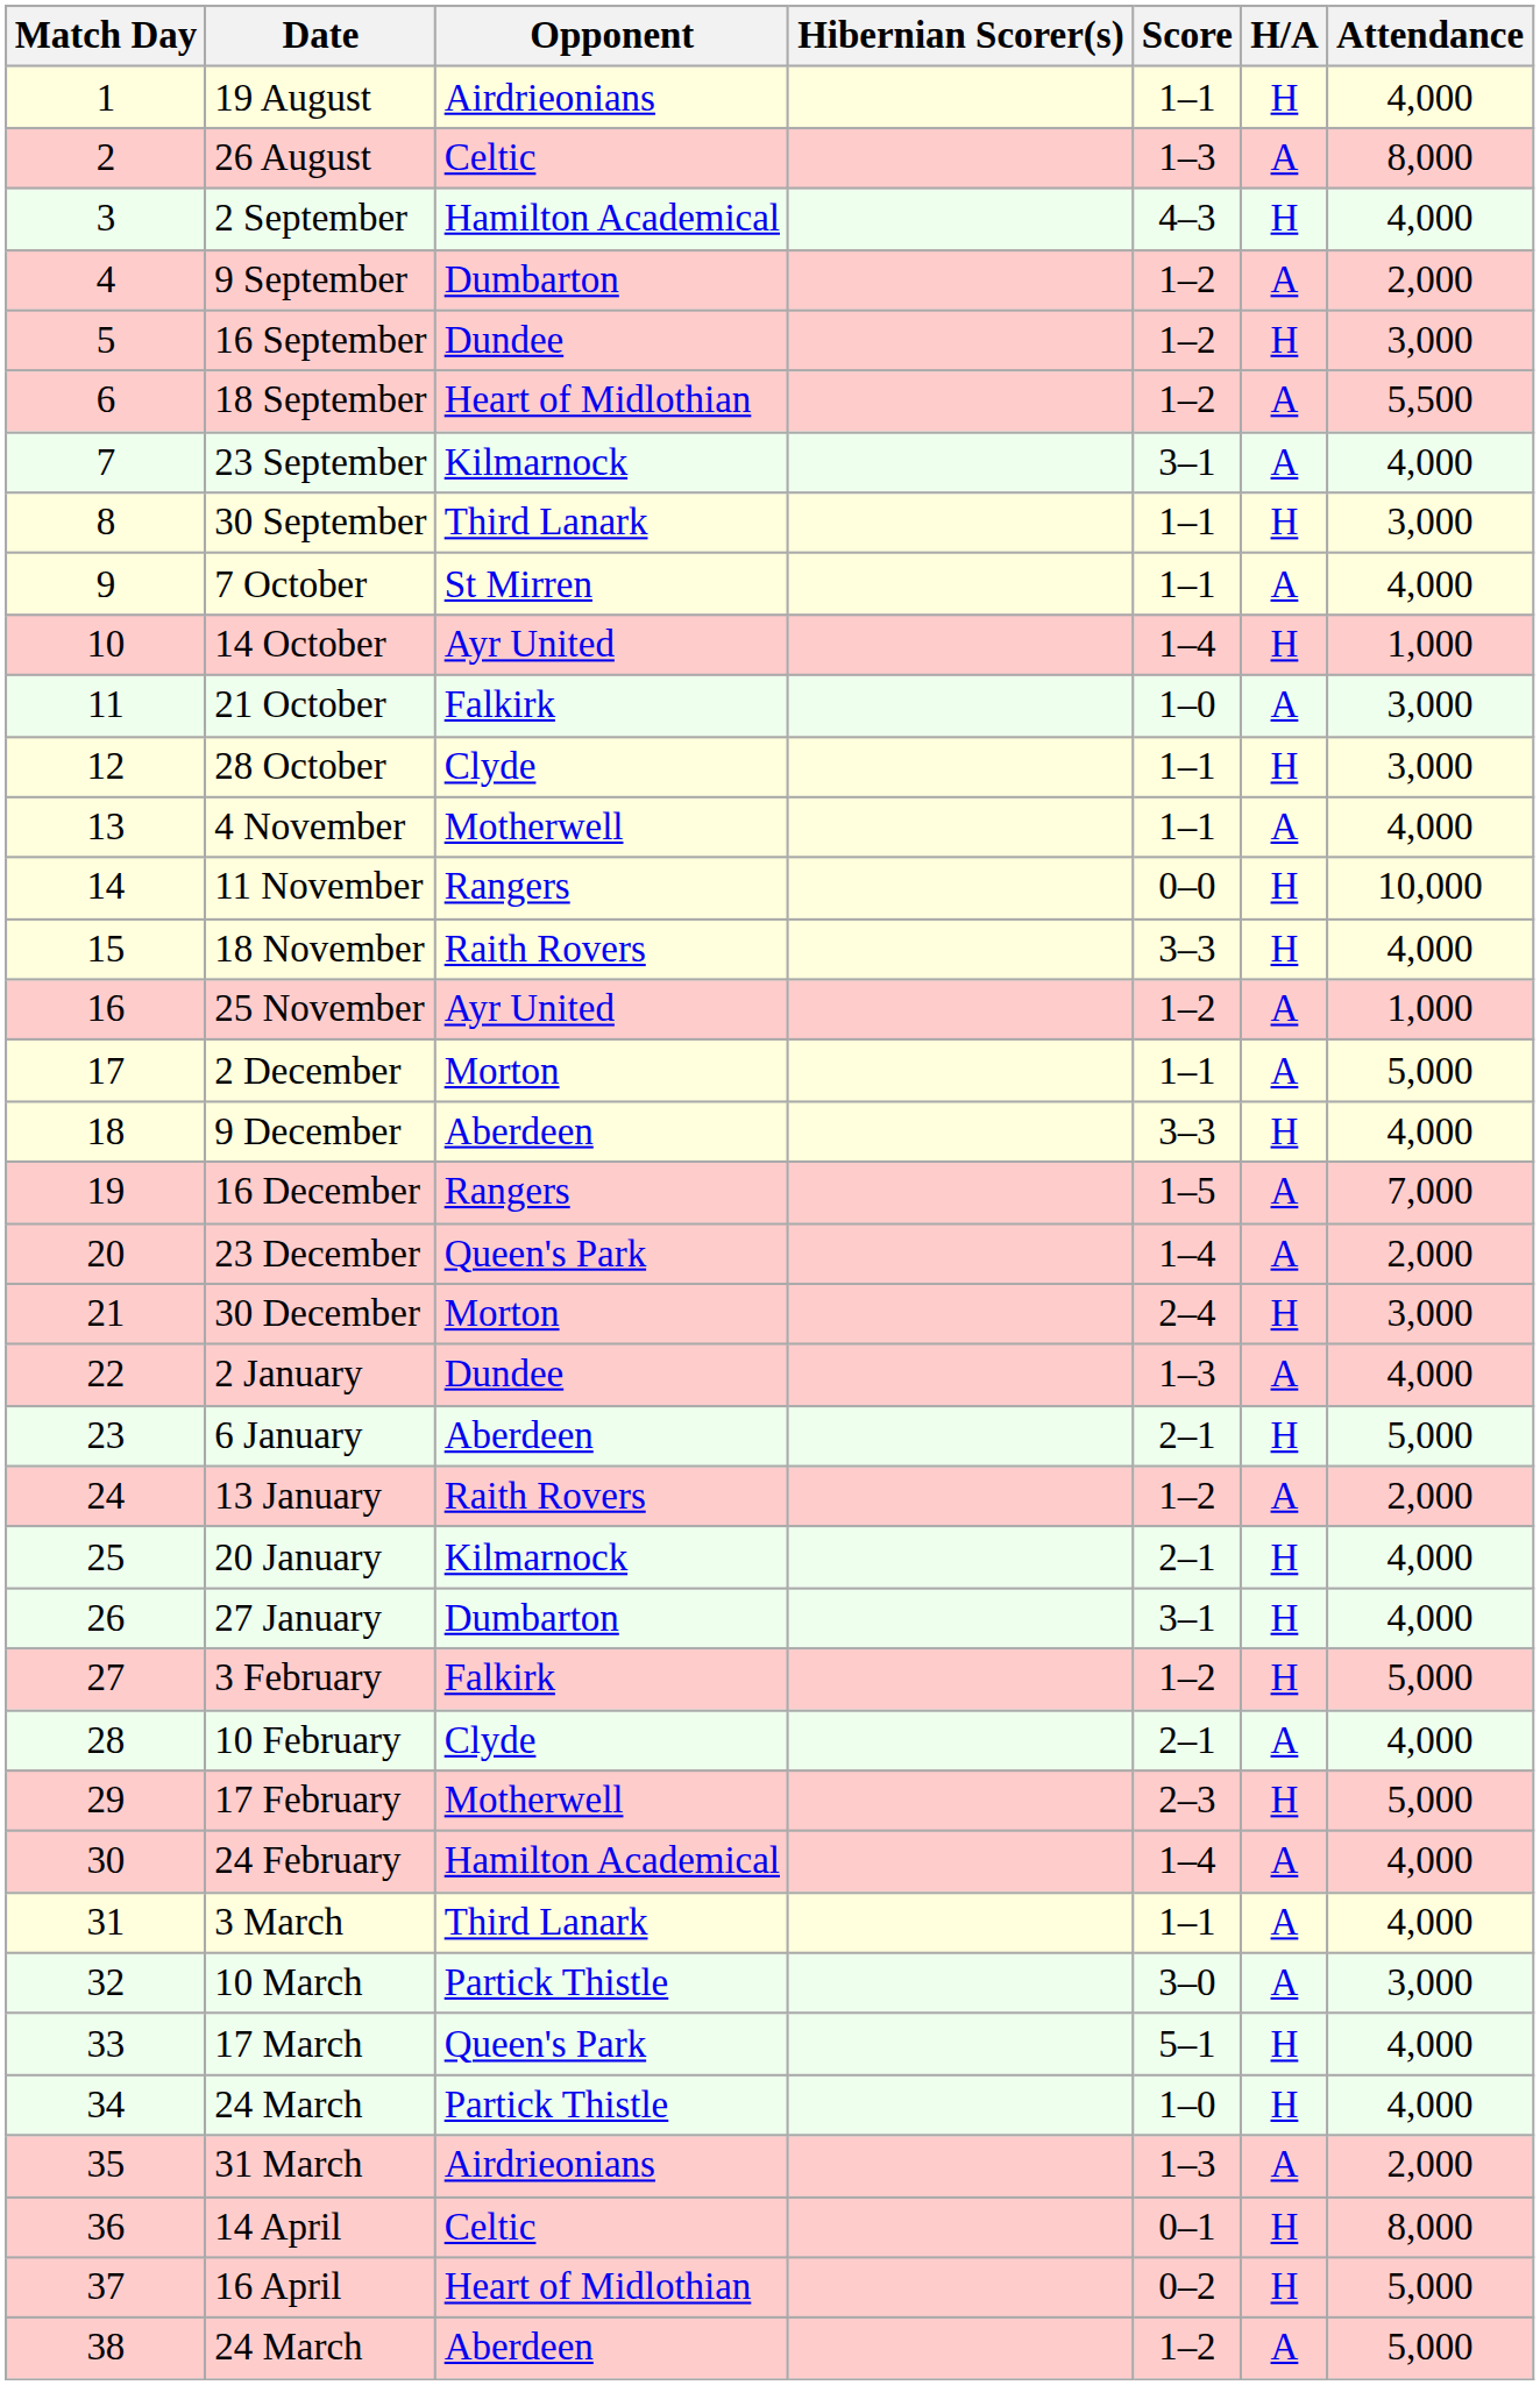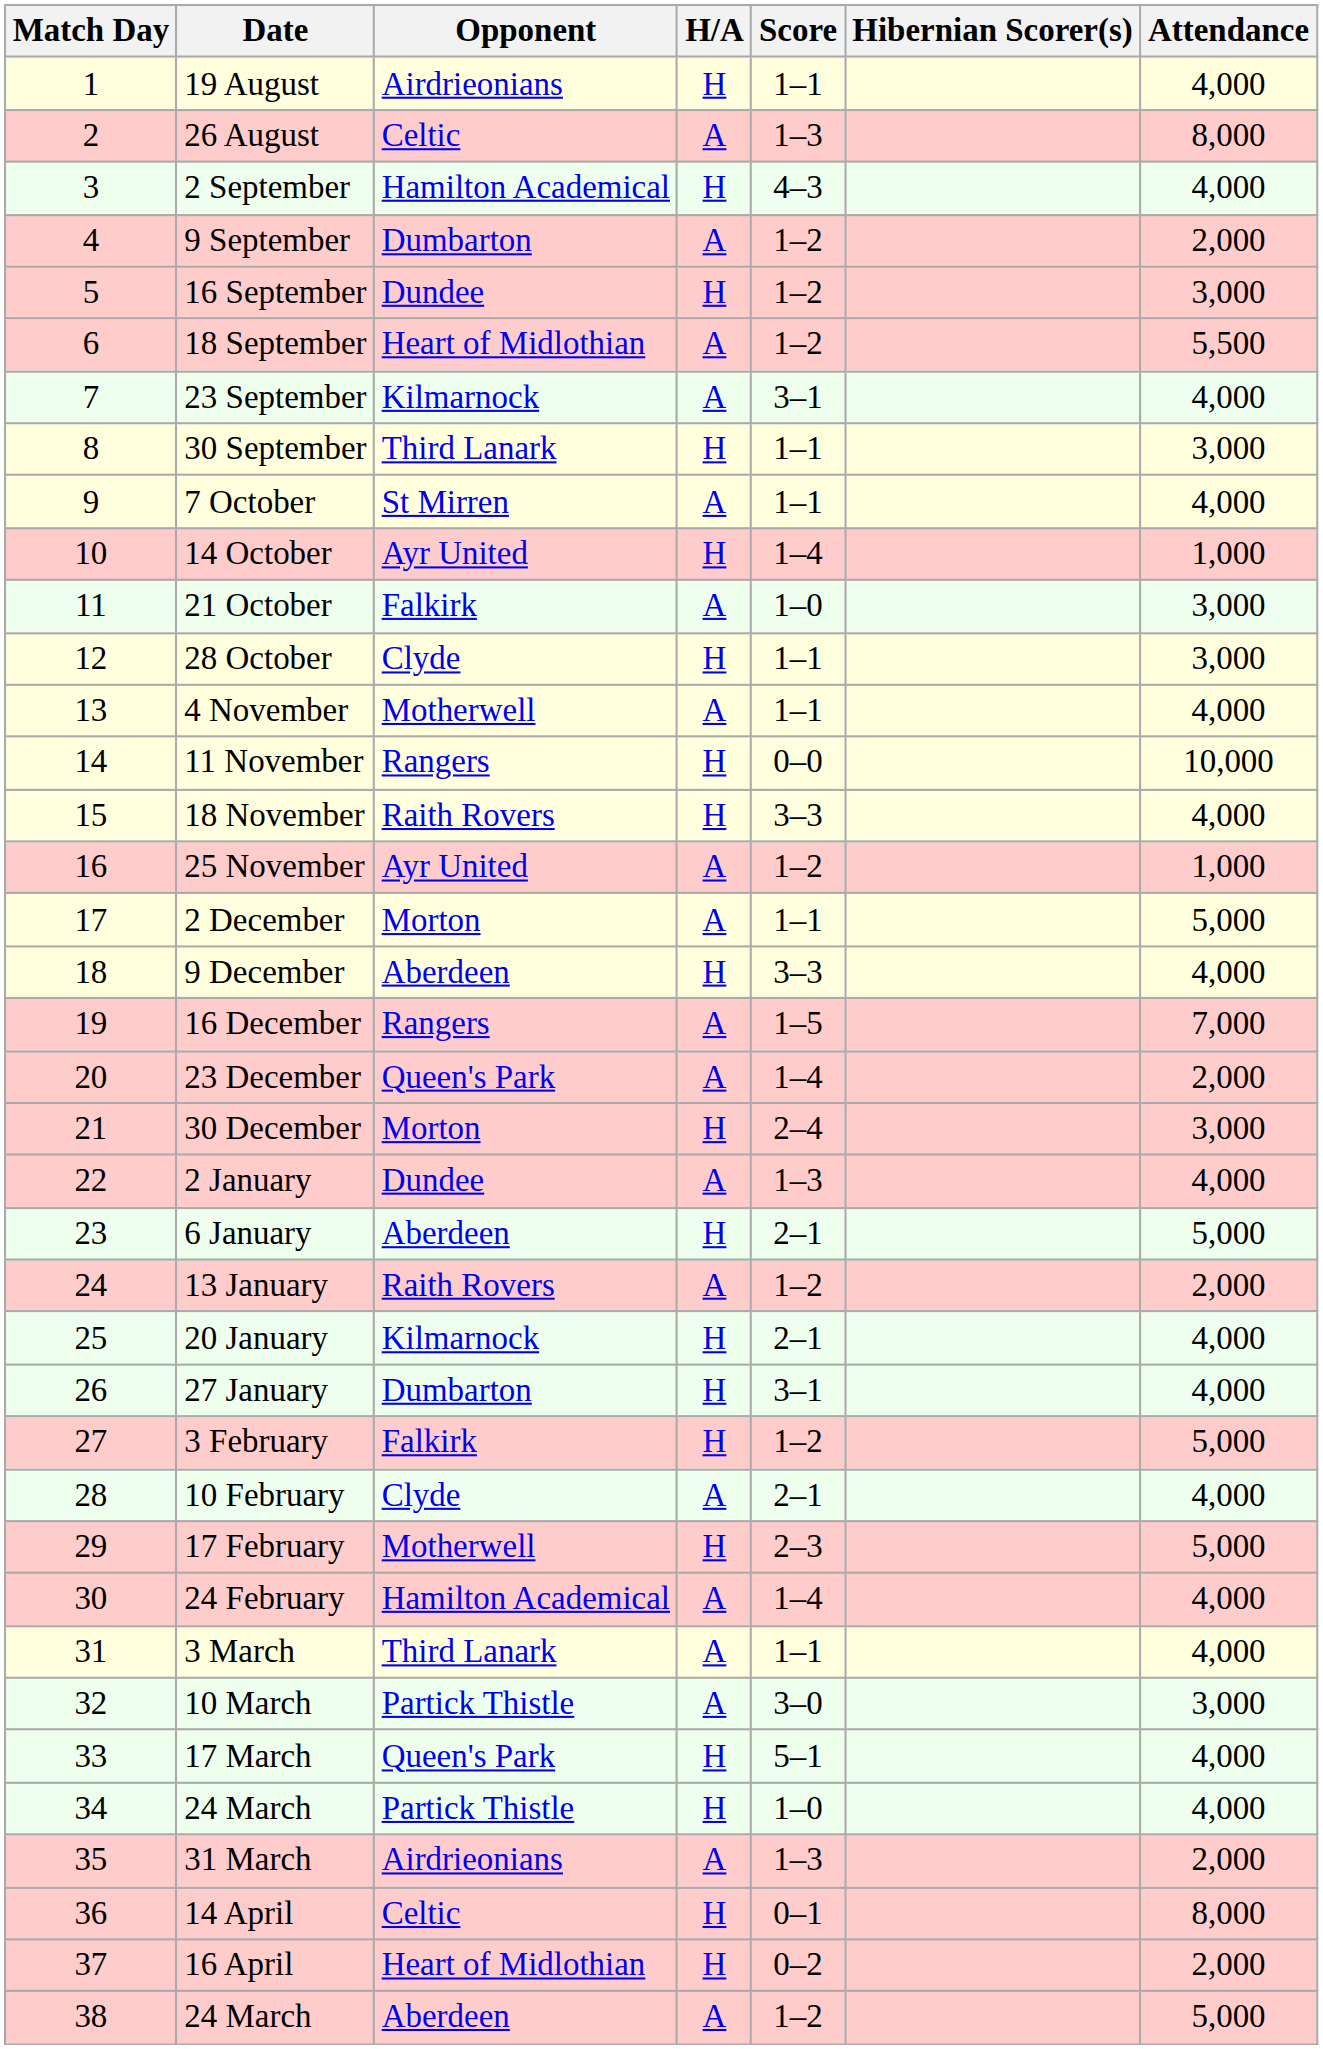columns swapped: H/A <-> Hibernian Scorer(s)
16 April | Attendance: 5,000 -> 2,000
